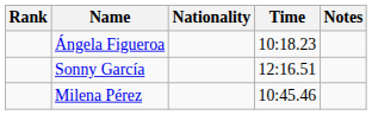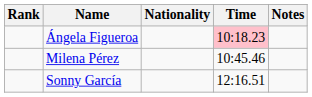Ángela Figueroa | Time: no background -> pink background
rows swapped: Milena Pérez <-> Sonny García
